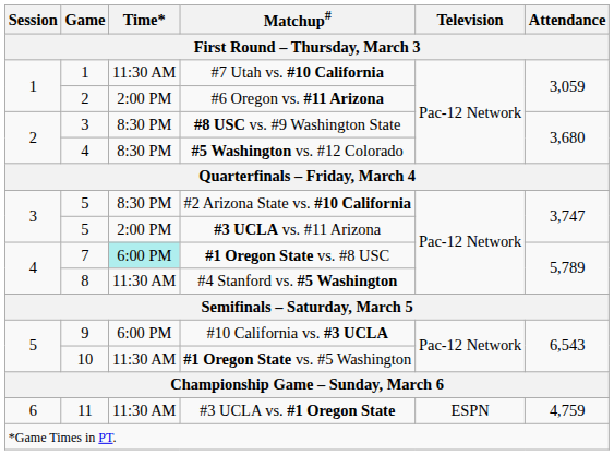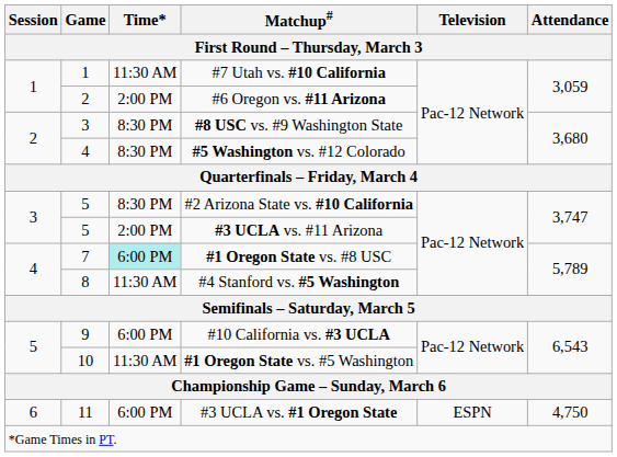#3 UCLA vs. #1 Oregon State | Time*: 11:30 AM -> 6:00 PM
#3 UCLA vs. #1 Oregon State | Attendance: 4,759 -> 4,750
